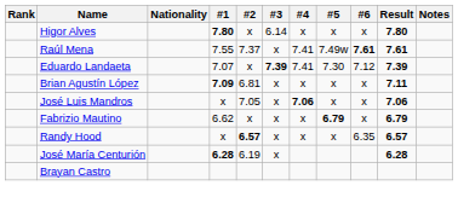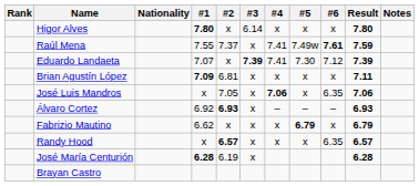Raúl Mena | Result: 7.61 -> 7.59
José Luis Mandros | #6: x -> 6.35
+ row: Álvaro Cortez | 6.92 | 6.93 | x | – | – | – | 6.93
